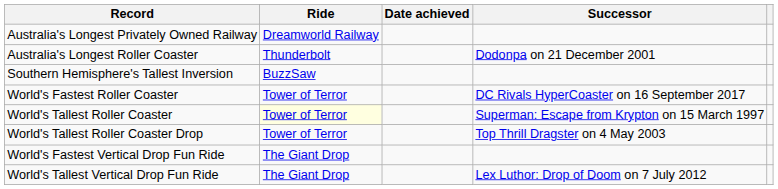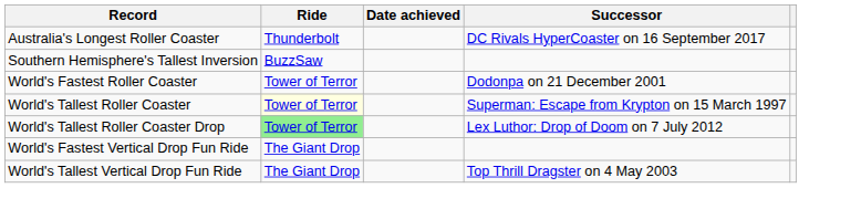- row: Australia's Longest Privately Owned Railway | Dreamworld Railway
Australia's Longest Roller Coaster | Successor: Dodonpa on 21 December 2001 -> DC Rivals HyperCoaster on 16 September 2017
World's Fastest Roller Coaster | Successor: DC Rivals HyperCoaster on 16 September 2017 -> Dodonpa on 21 December 2001
World's Tallest Roller Coaster Drop | Ride: no background -> lightgreen background
World's Tallest Roller Coaster Drop | Successor: Top Thrill Dragster on 4 May 2003 -> Lex Luthor: Drop of Doom on 7 July 2012
World's Tallest Vertical Drop Fun Ride | Successor: Lex Luthor: Drop of Doom on 7 July 2012 -> Top Thrill Dragster on 4 May 2003
